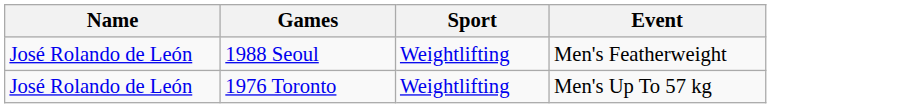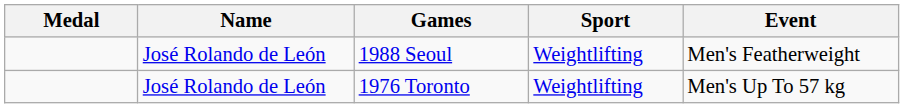+ column: Medal
